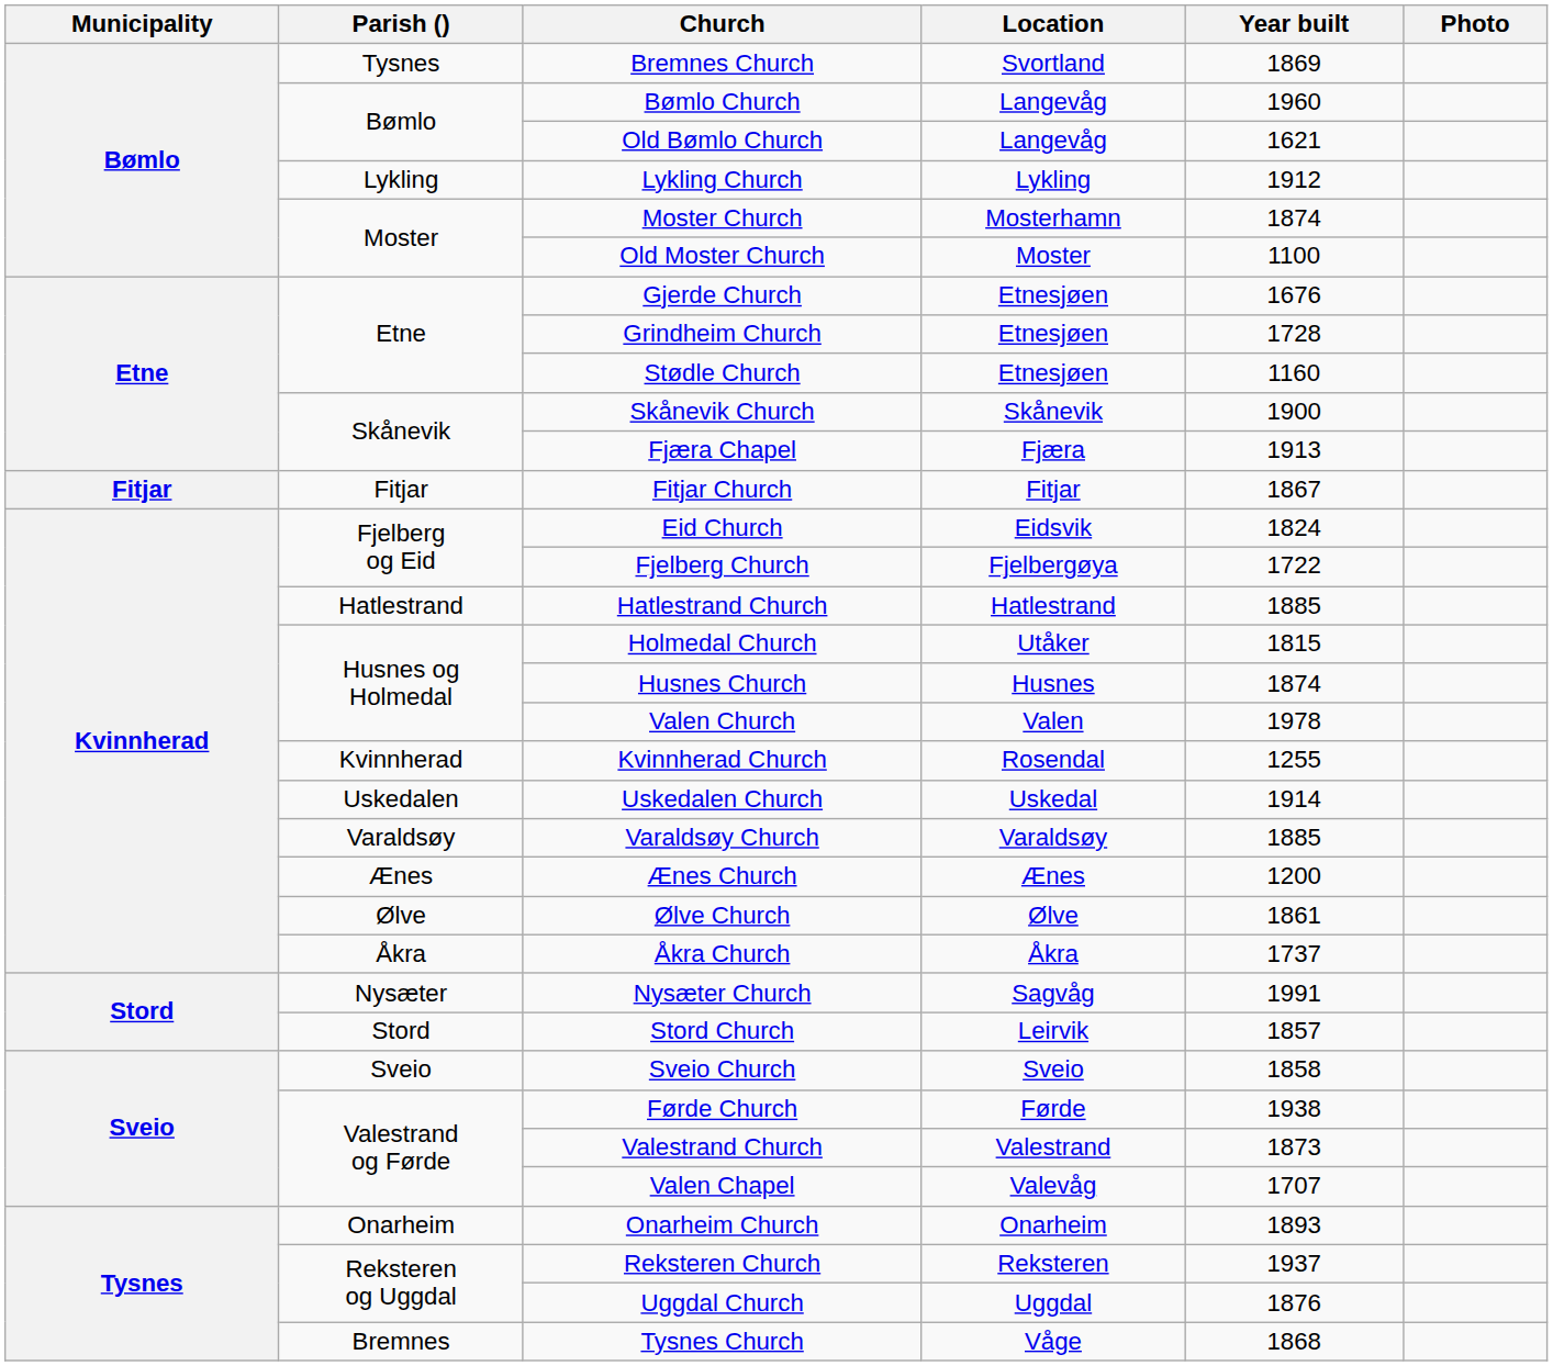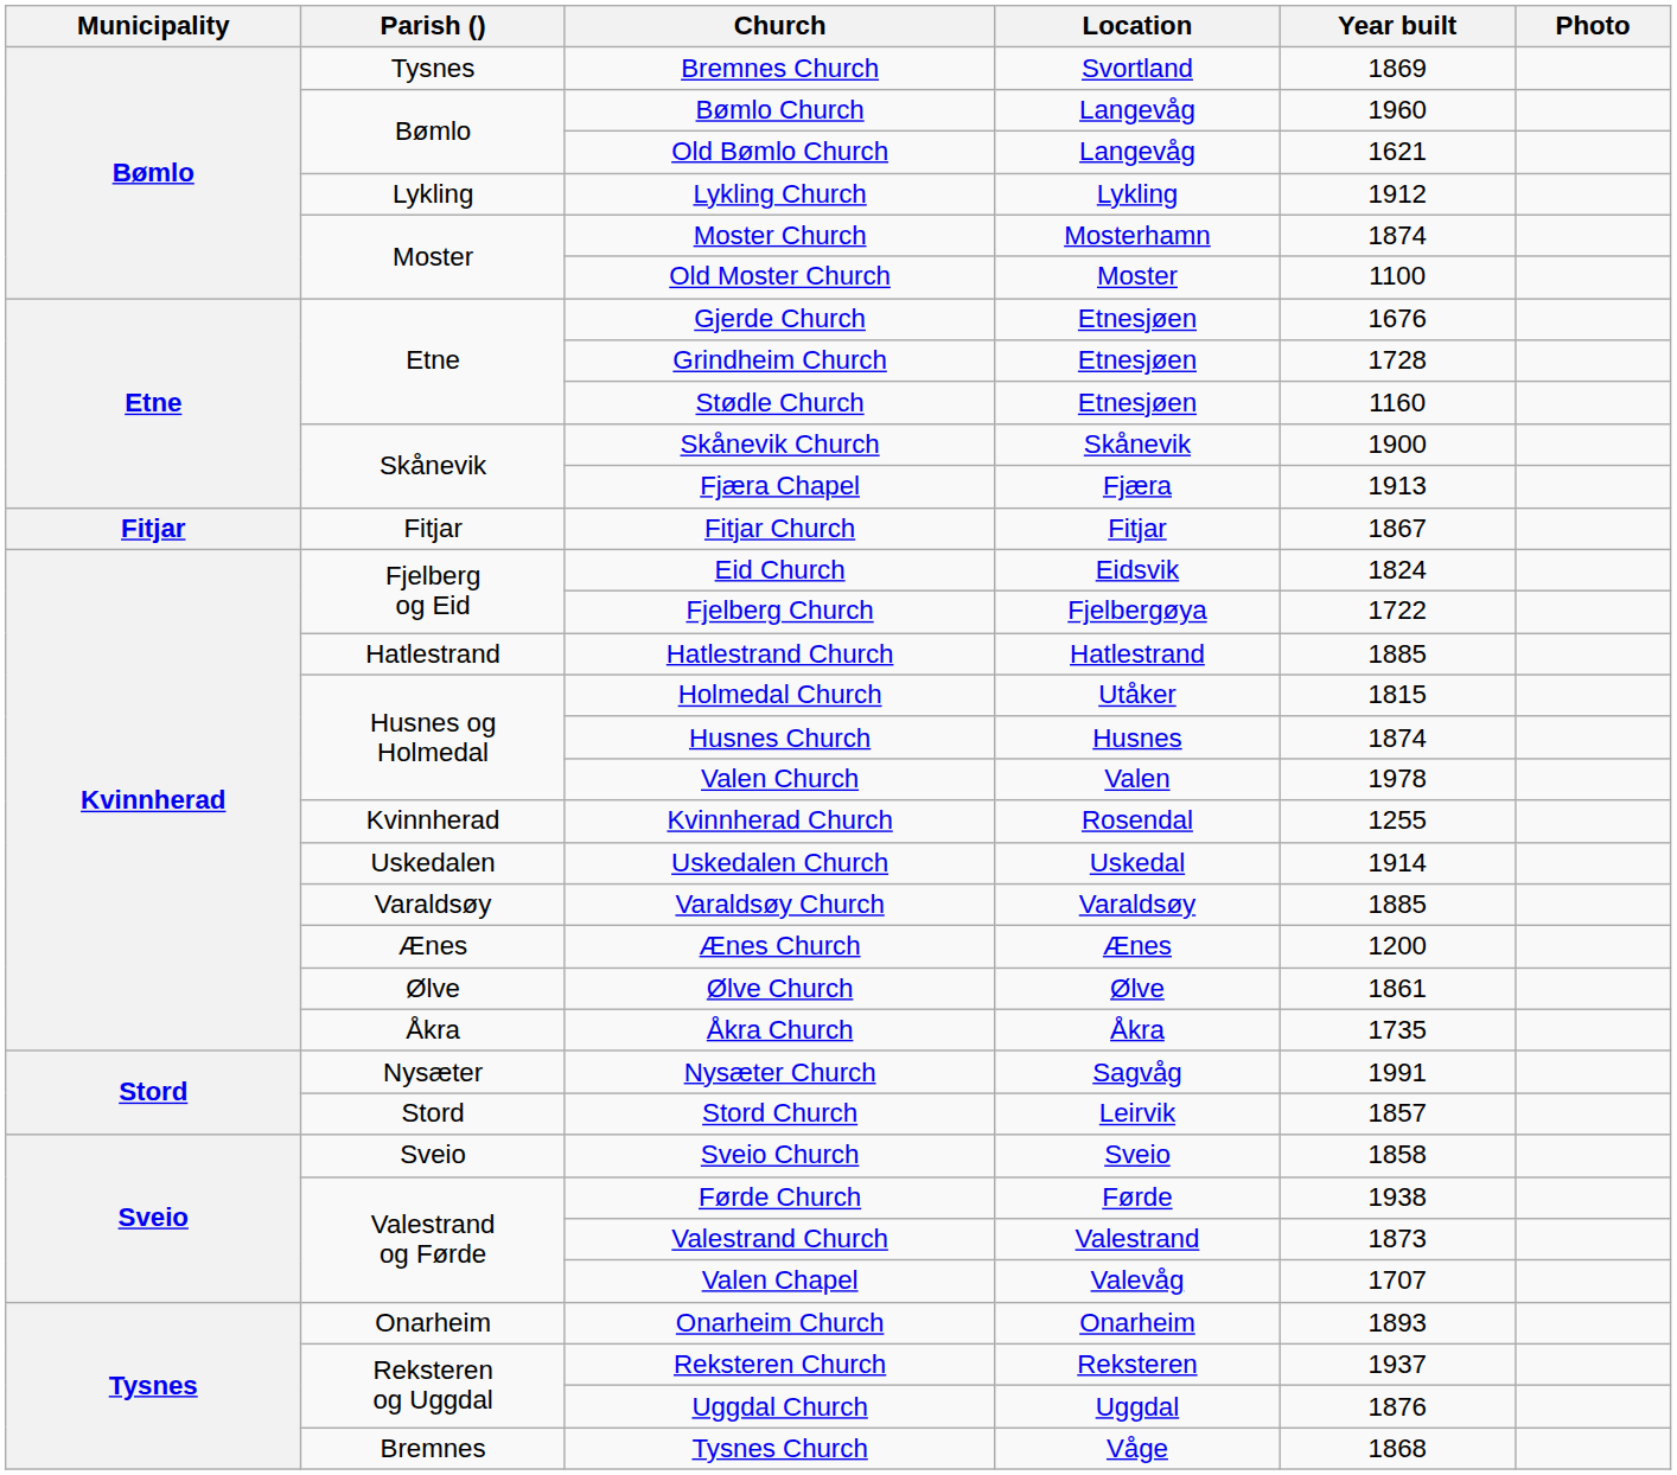Åkra Church | Year built: 1737 -> 1735
